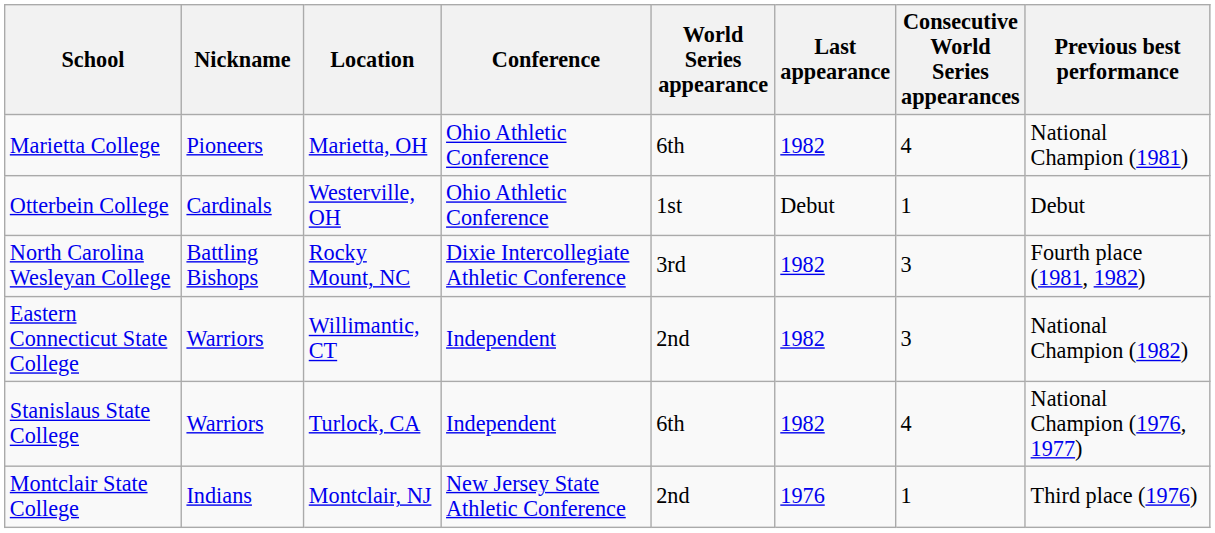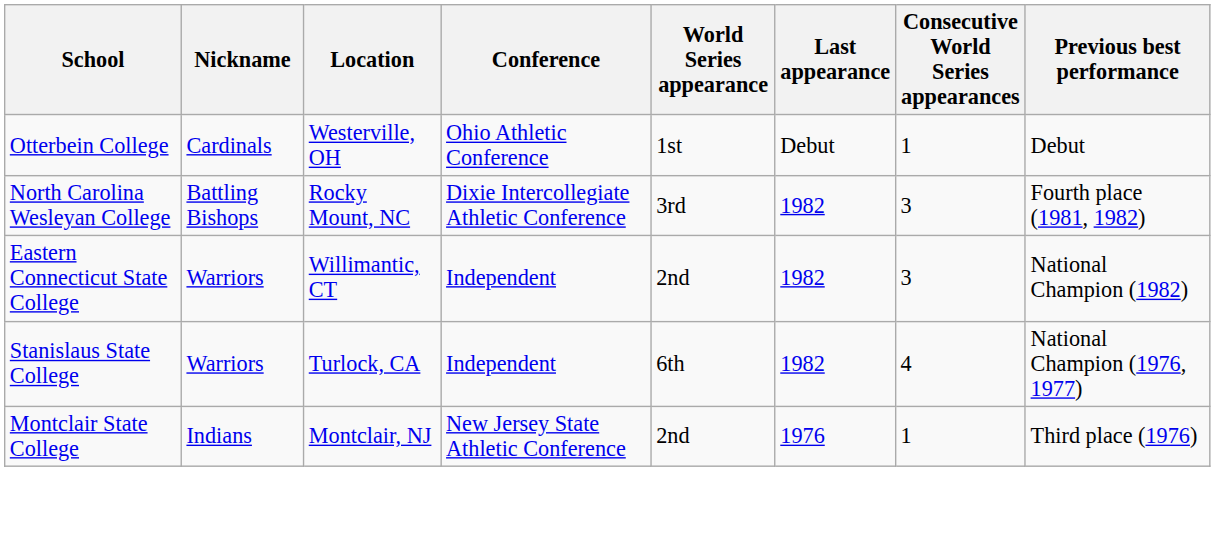- row: Marietta College | Pioneers | Marietta, OH | Ohio Athletic Conference | 6th | 1982 | 4 | National Champion (1981)
